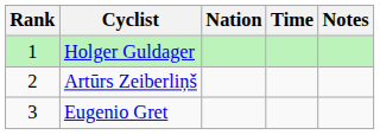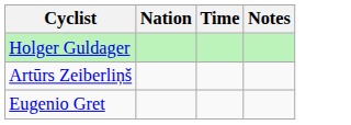- column: Rank | 1 | 2 | 3
